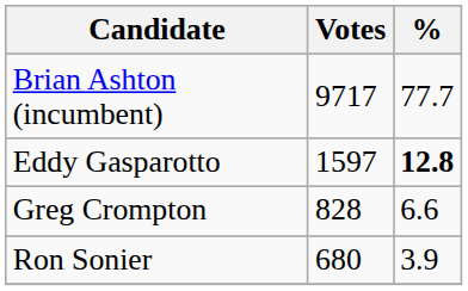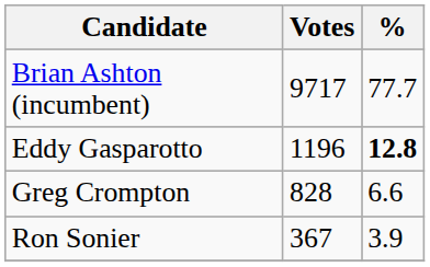Eddy Gasparotto | Votes: 1597 -> 1196
Ron Sonier | Votes: 680 -> 367
